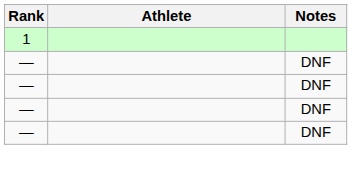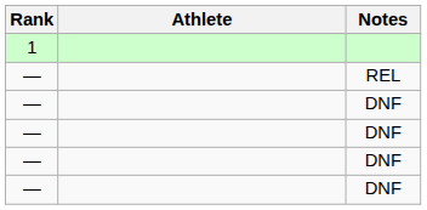+ row: — | REL
